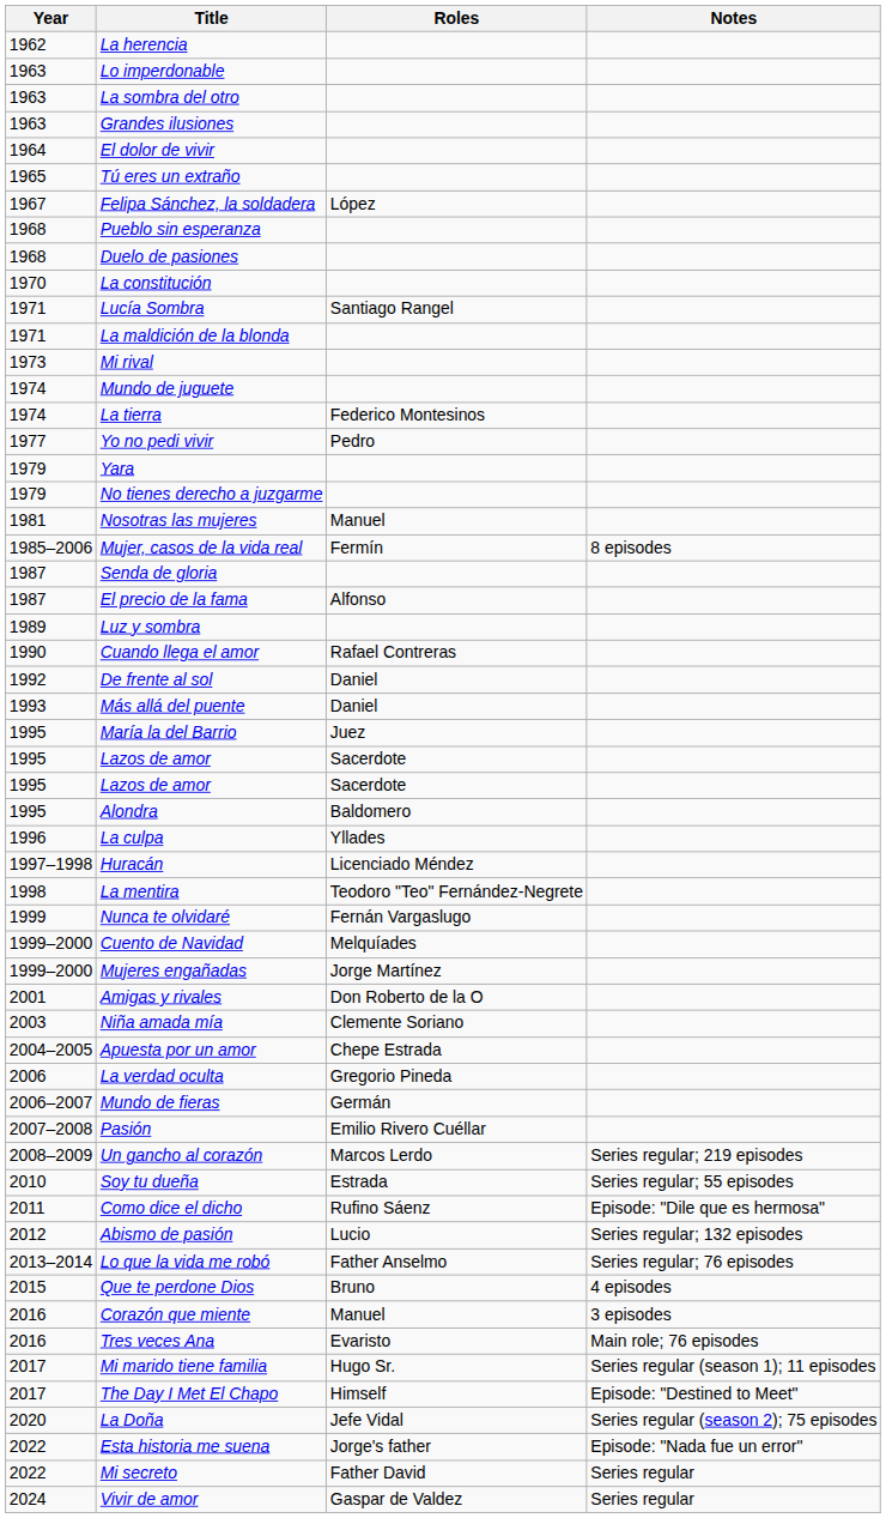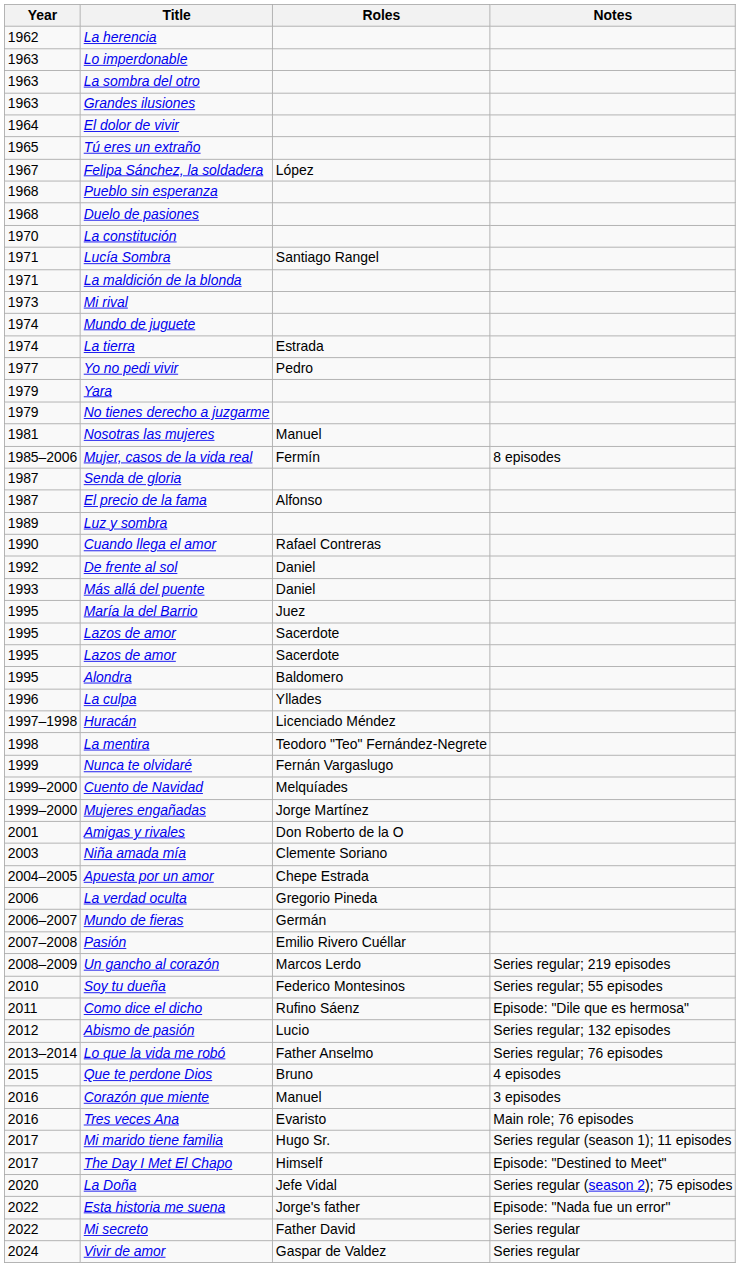La tierra | Roles: Federico Montesinos -> Estrada
Soy tu dueña | Roles: Estrada -> Federico Montesinos
